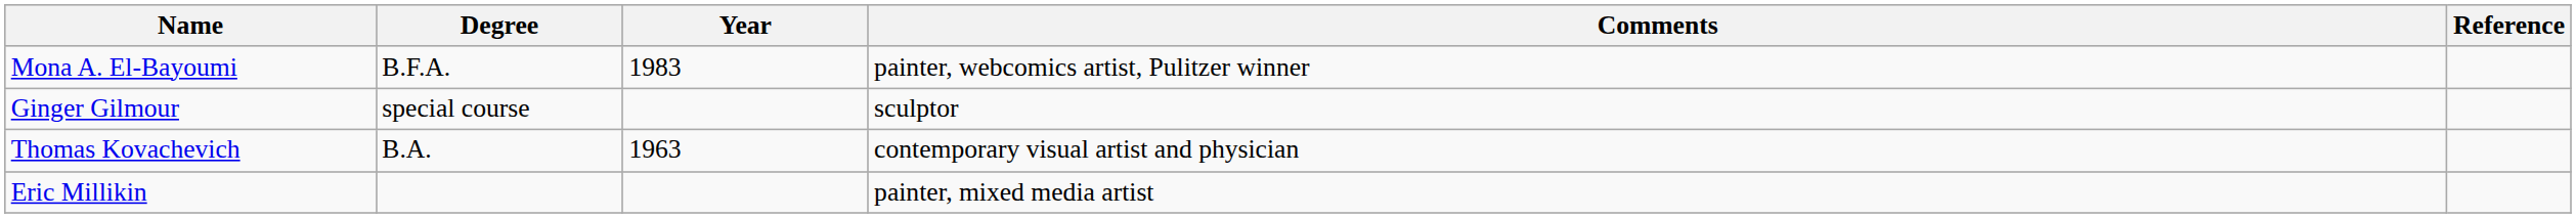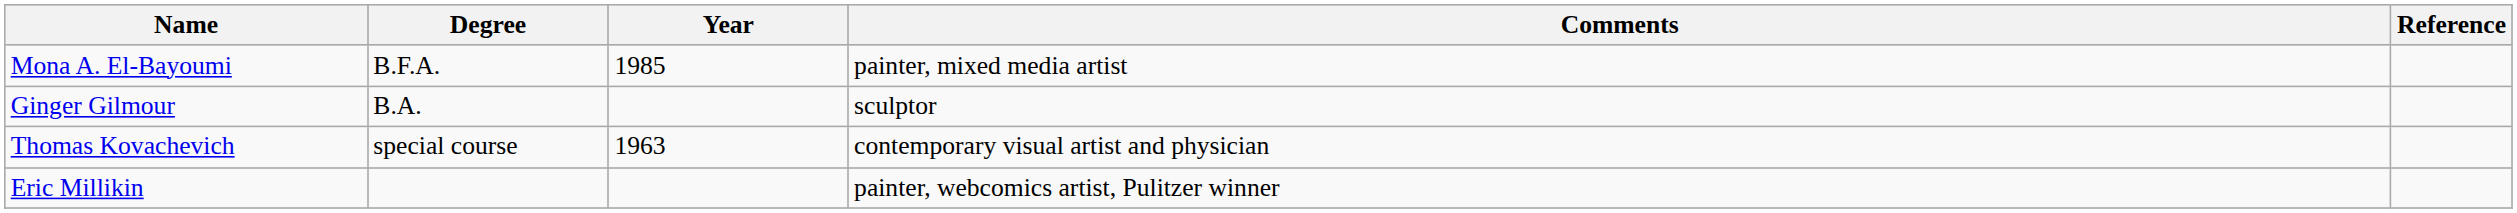Mona A. El-Bayoumi | Year: 1983 -> 1985
Mona A. El-Bayoumi | Comments: painter, webcomics artist, Pulitzer winner -> painter, mixed media artist
Ginger Gilmour | Degree: special course -> B.A.
Thomas Kovachevich | Degree: B.A. -> special course
Eric Millikin | Comments: painter, mixed media artist -> painter, webcomics artist, Pulitzer winner
